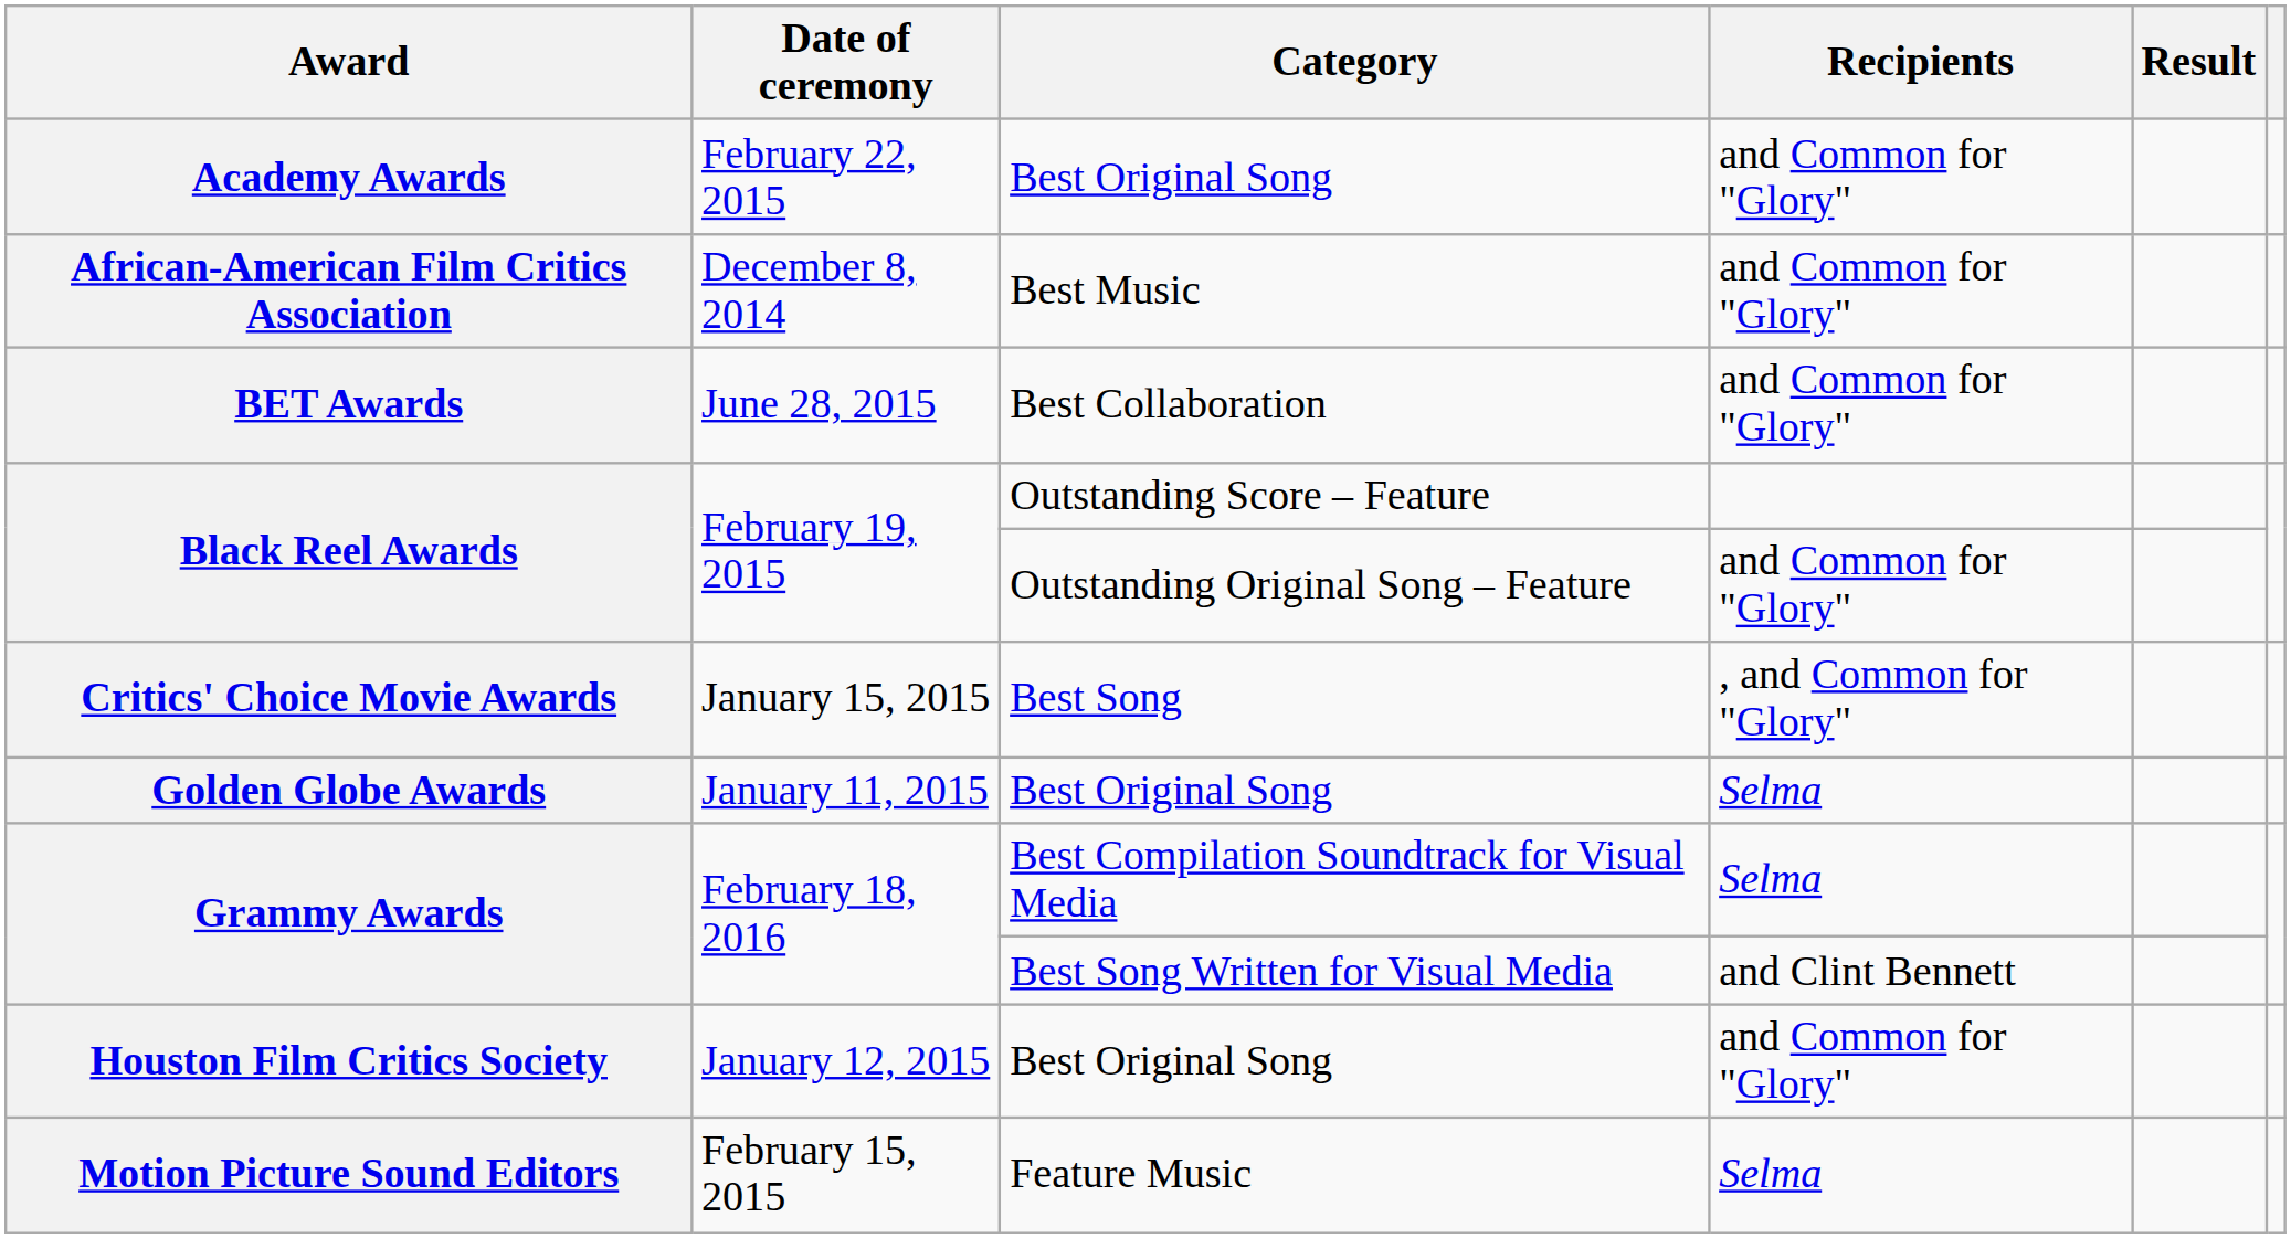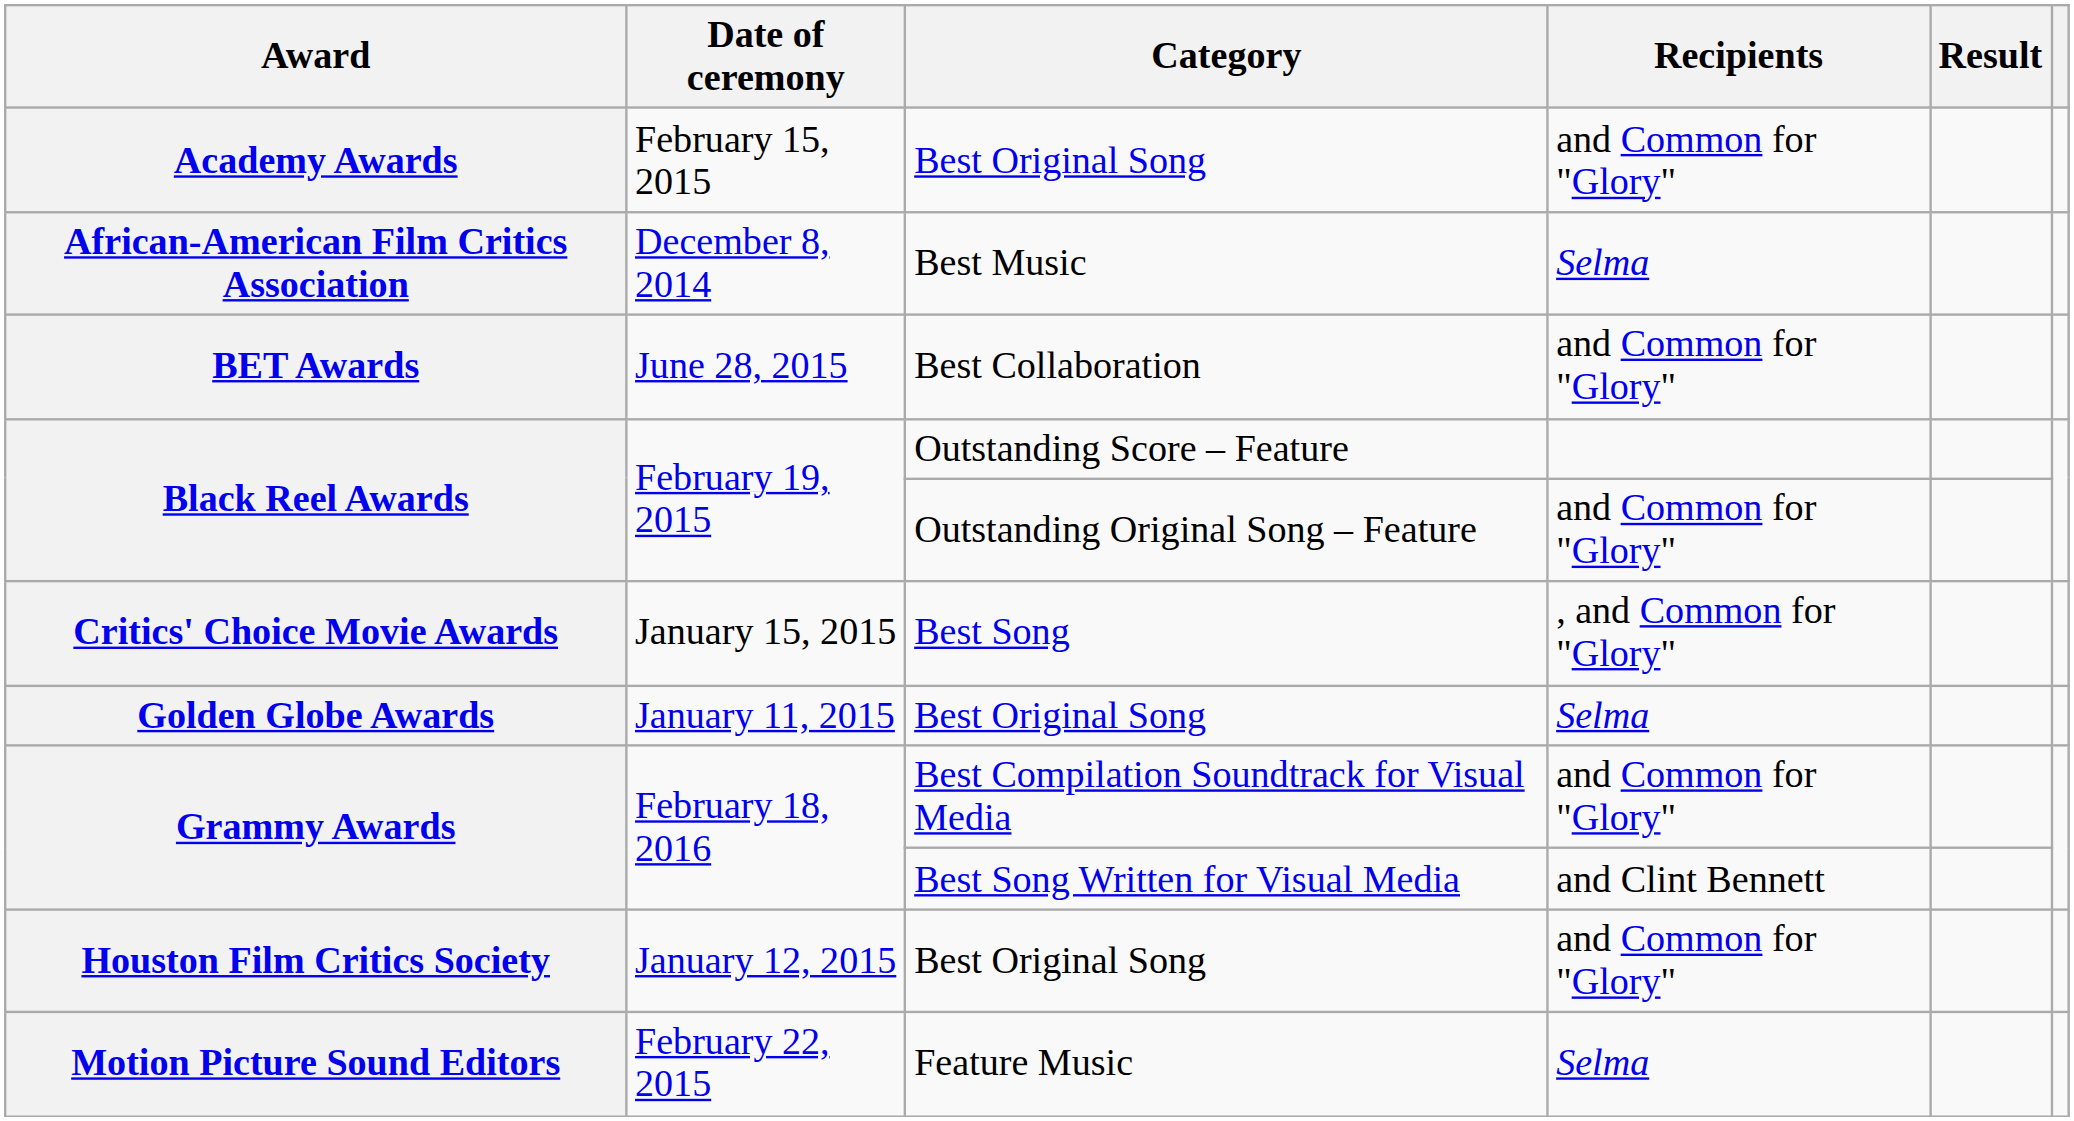Academy Awards | Date of ceremony: February 22, 2015 -> February 15, 2015
African-American Film Critics Association | Recipients: and Common for "Glory" -> Selma
Grammy Awards / Best Compilation Soundtrack for Visual Media | Recipients: Selma -> and Common for "Glory"
Motion Picture Sound Editors | Date of ceremony: February 15, 2015 -> February 22, 2015
